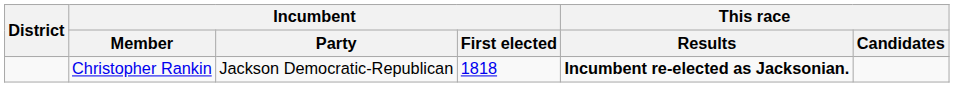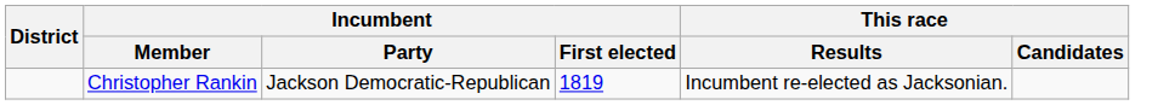Christopher Rankin | Incumbent / First elected: 1818 -> 1819
Christopher Rankin | This race / Results: bold -> normal
